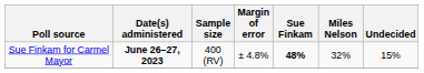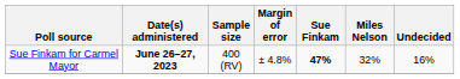Sue Finkam for Carmel Mayor | Sue Finkam: 48% -> 47%
Sue Finkam for Carmel Mayor | Undecided: 15% -> 16%
